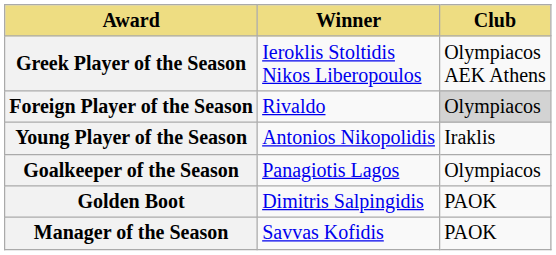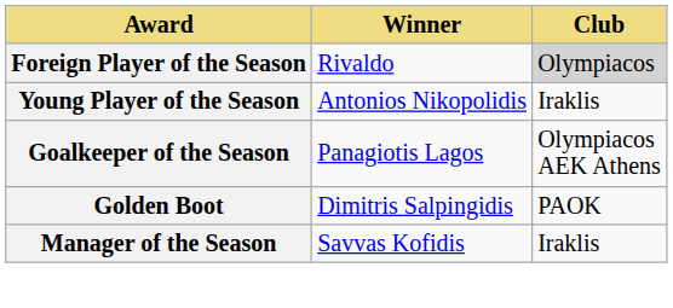- row: Greek Player of the Season | Ieroklis Stoltidis Nikos Liberopoulos | Olympiacos AEK Athens
Goalkeeper of the Season | Club: Olympiacos -> Olympiacos AEK Athens
Manager of the Season | Club: PAOK -> Iraklis
